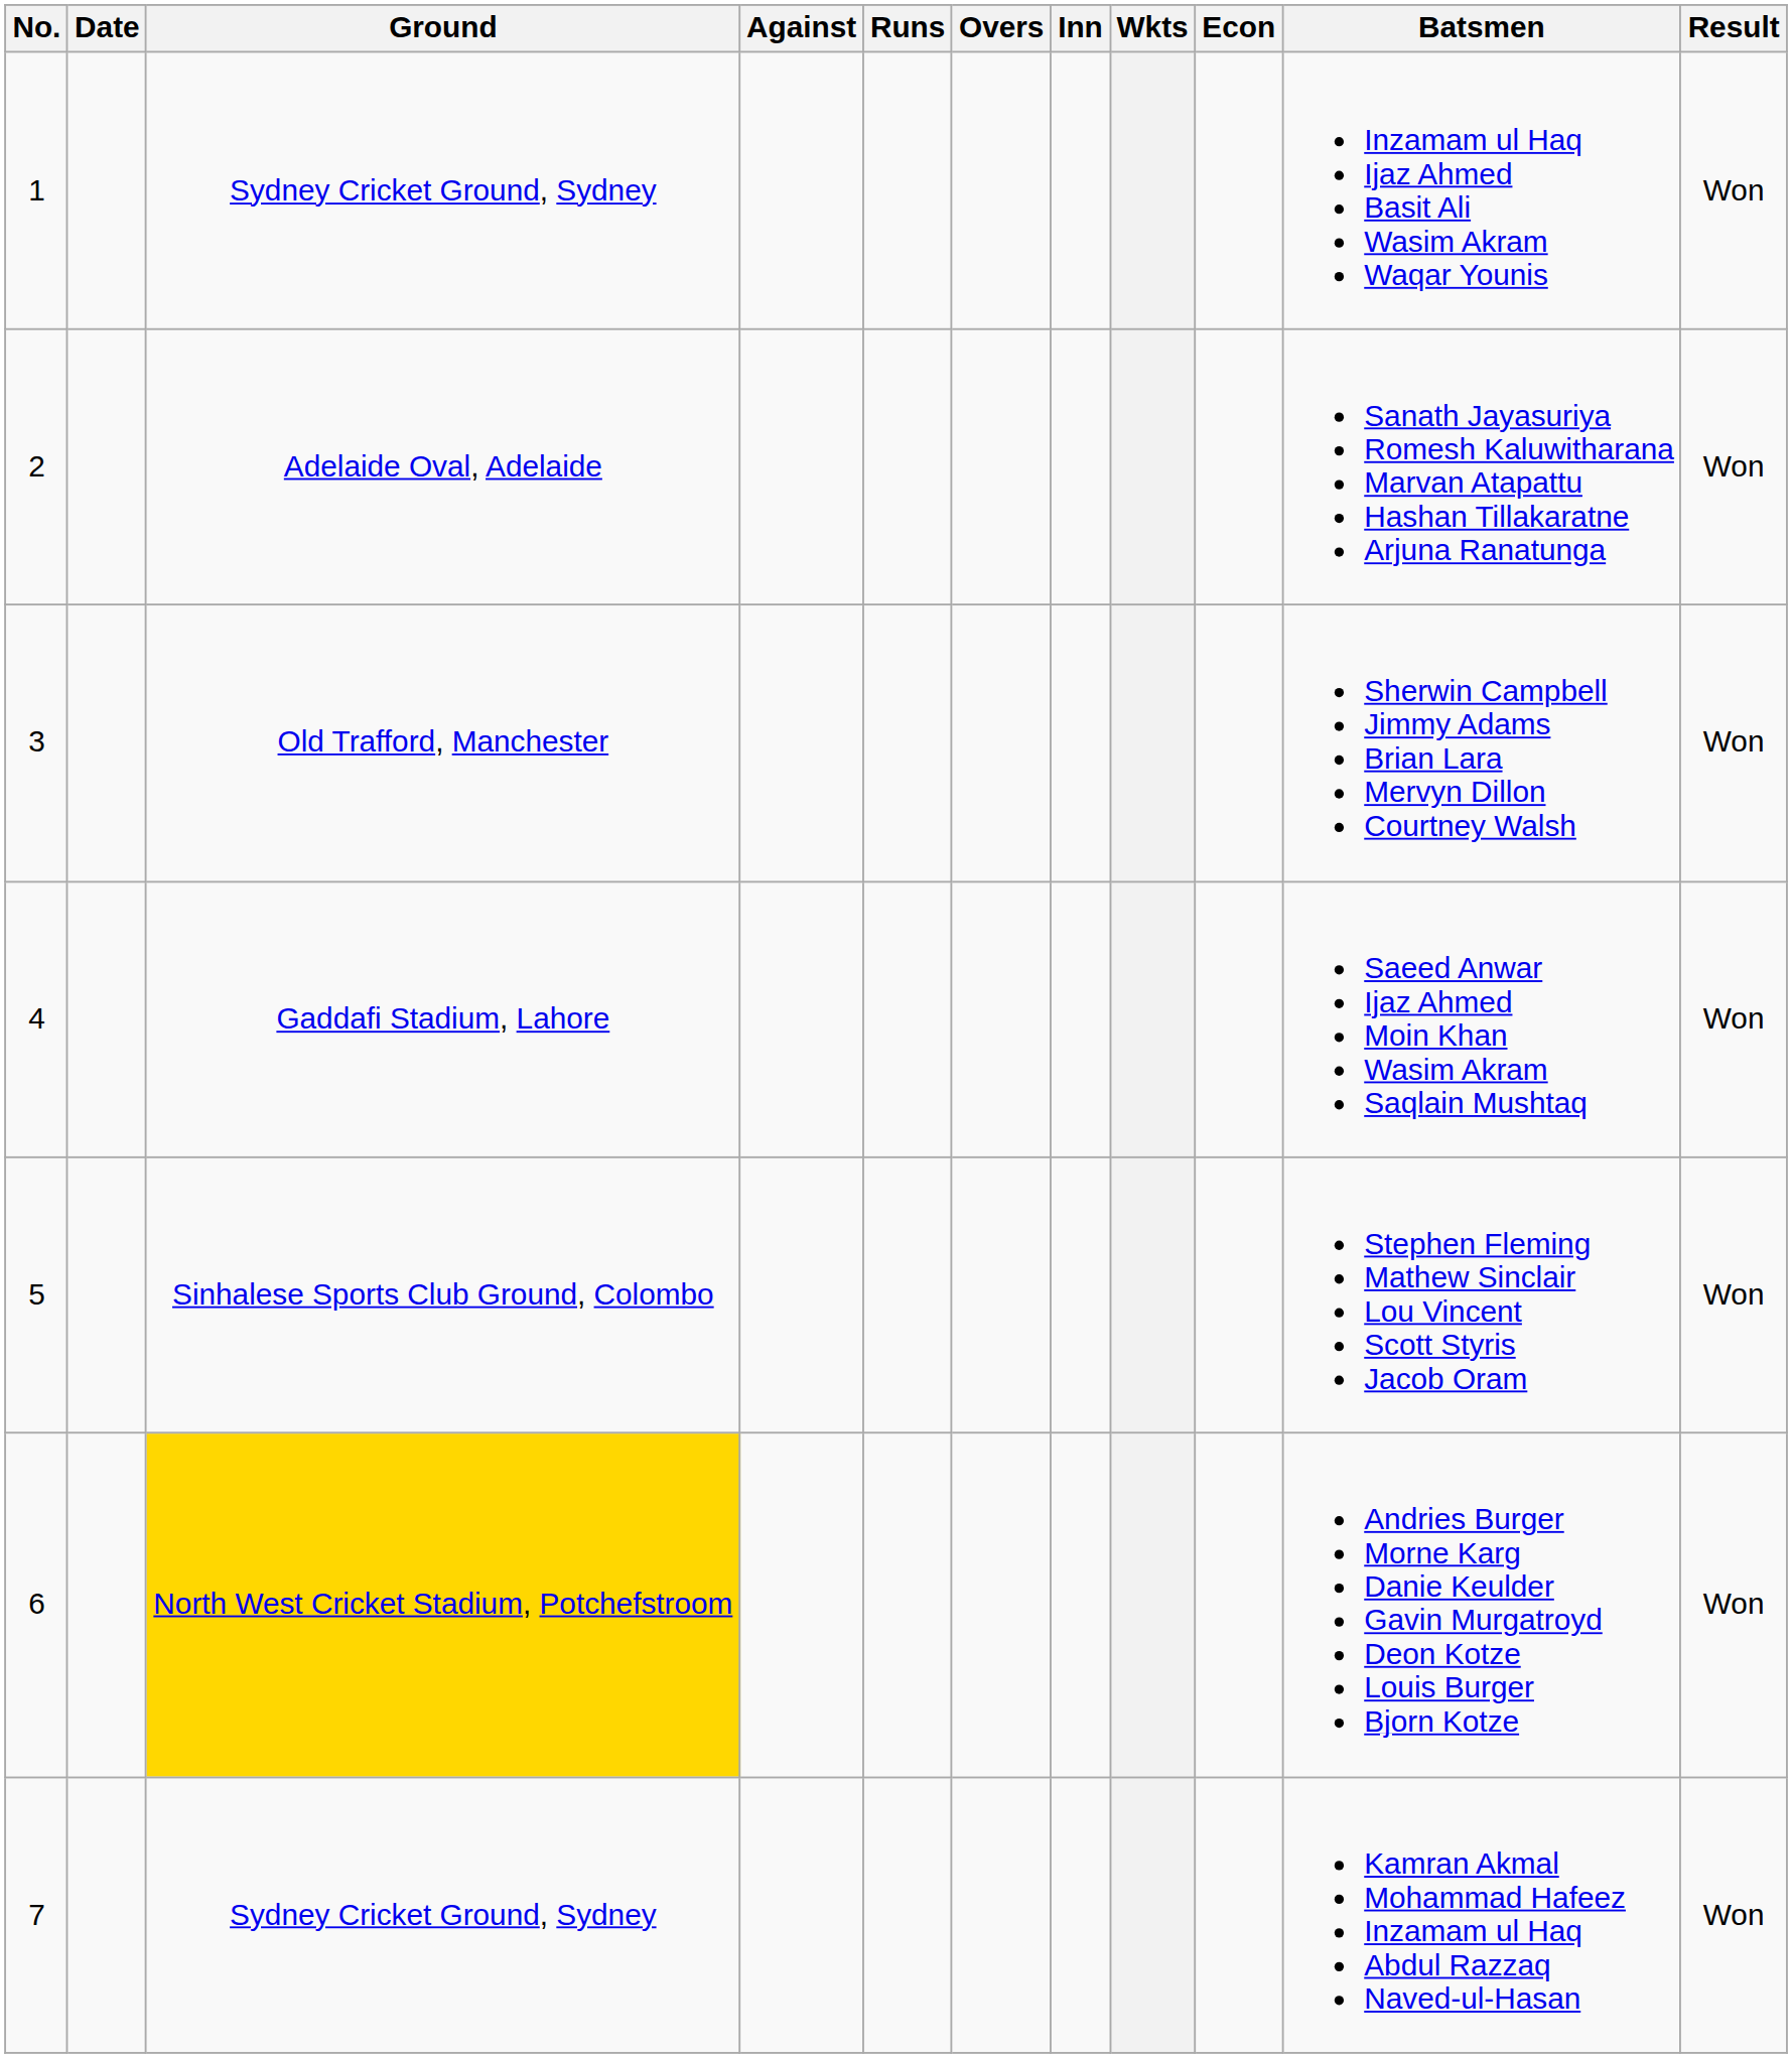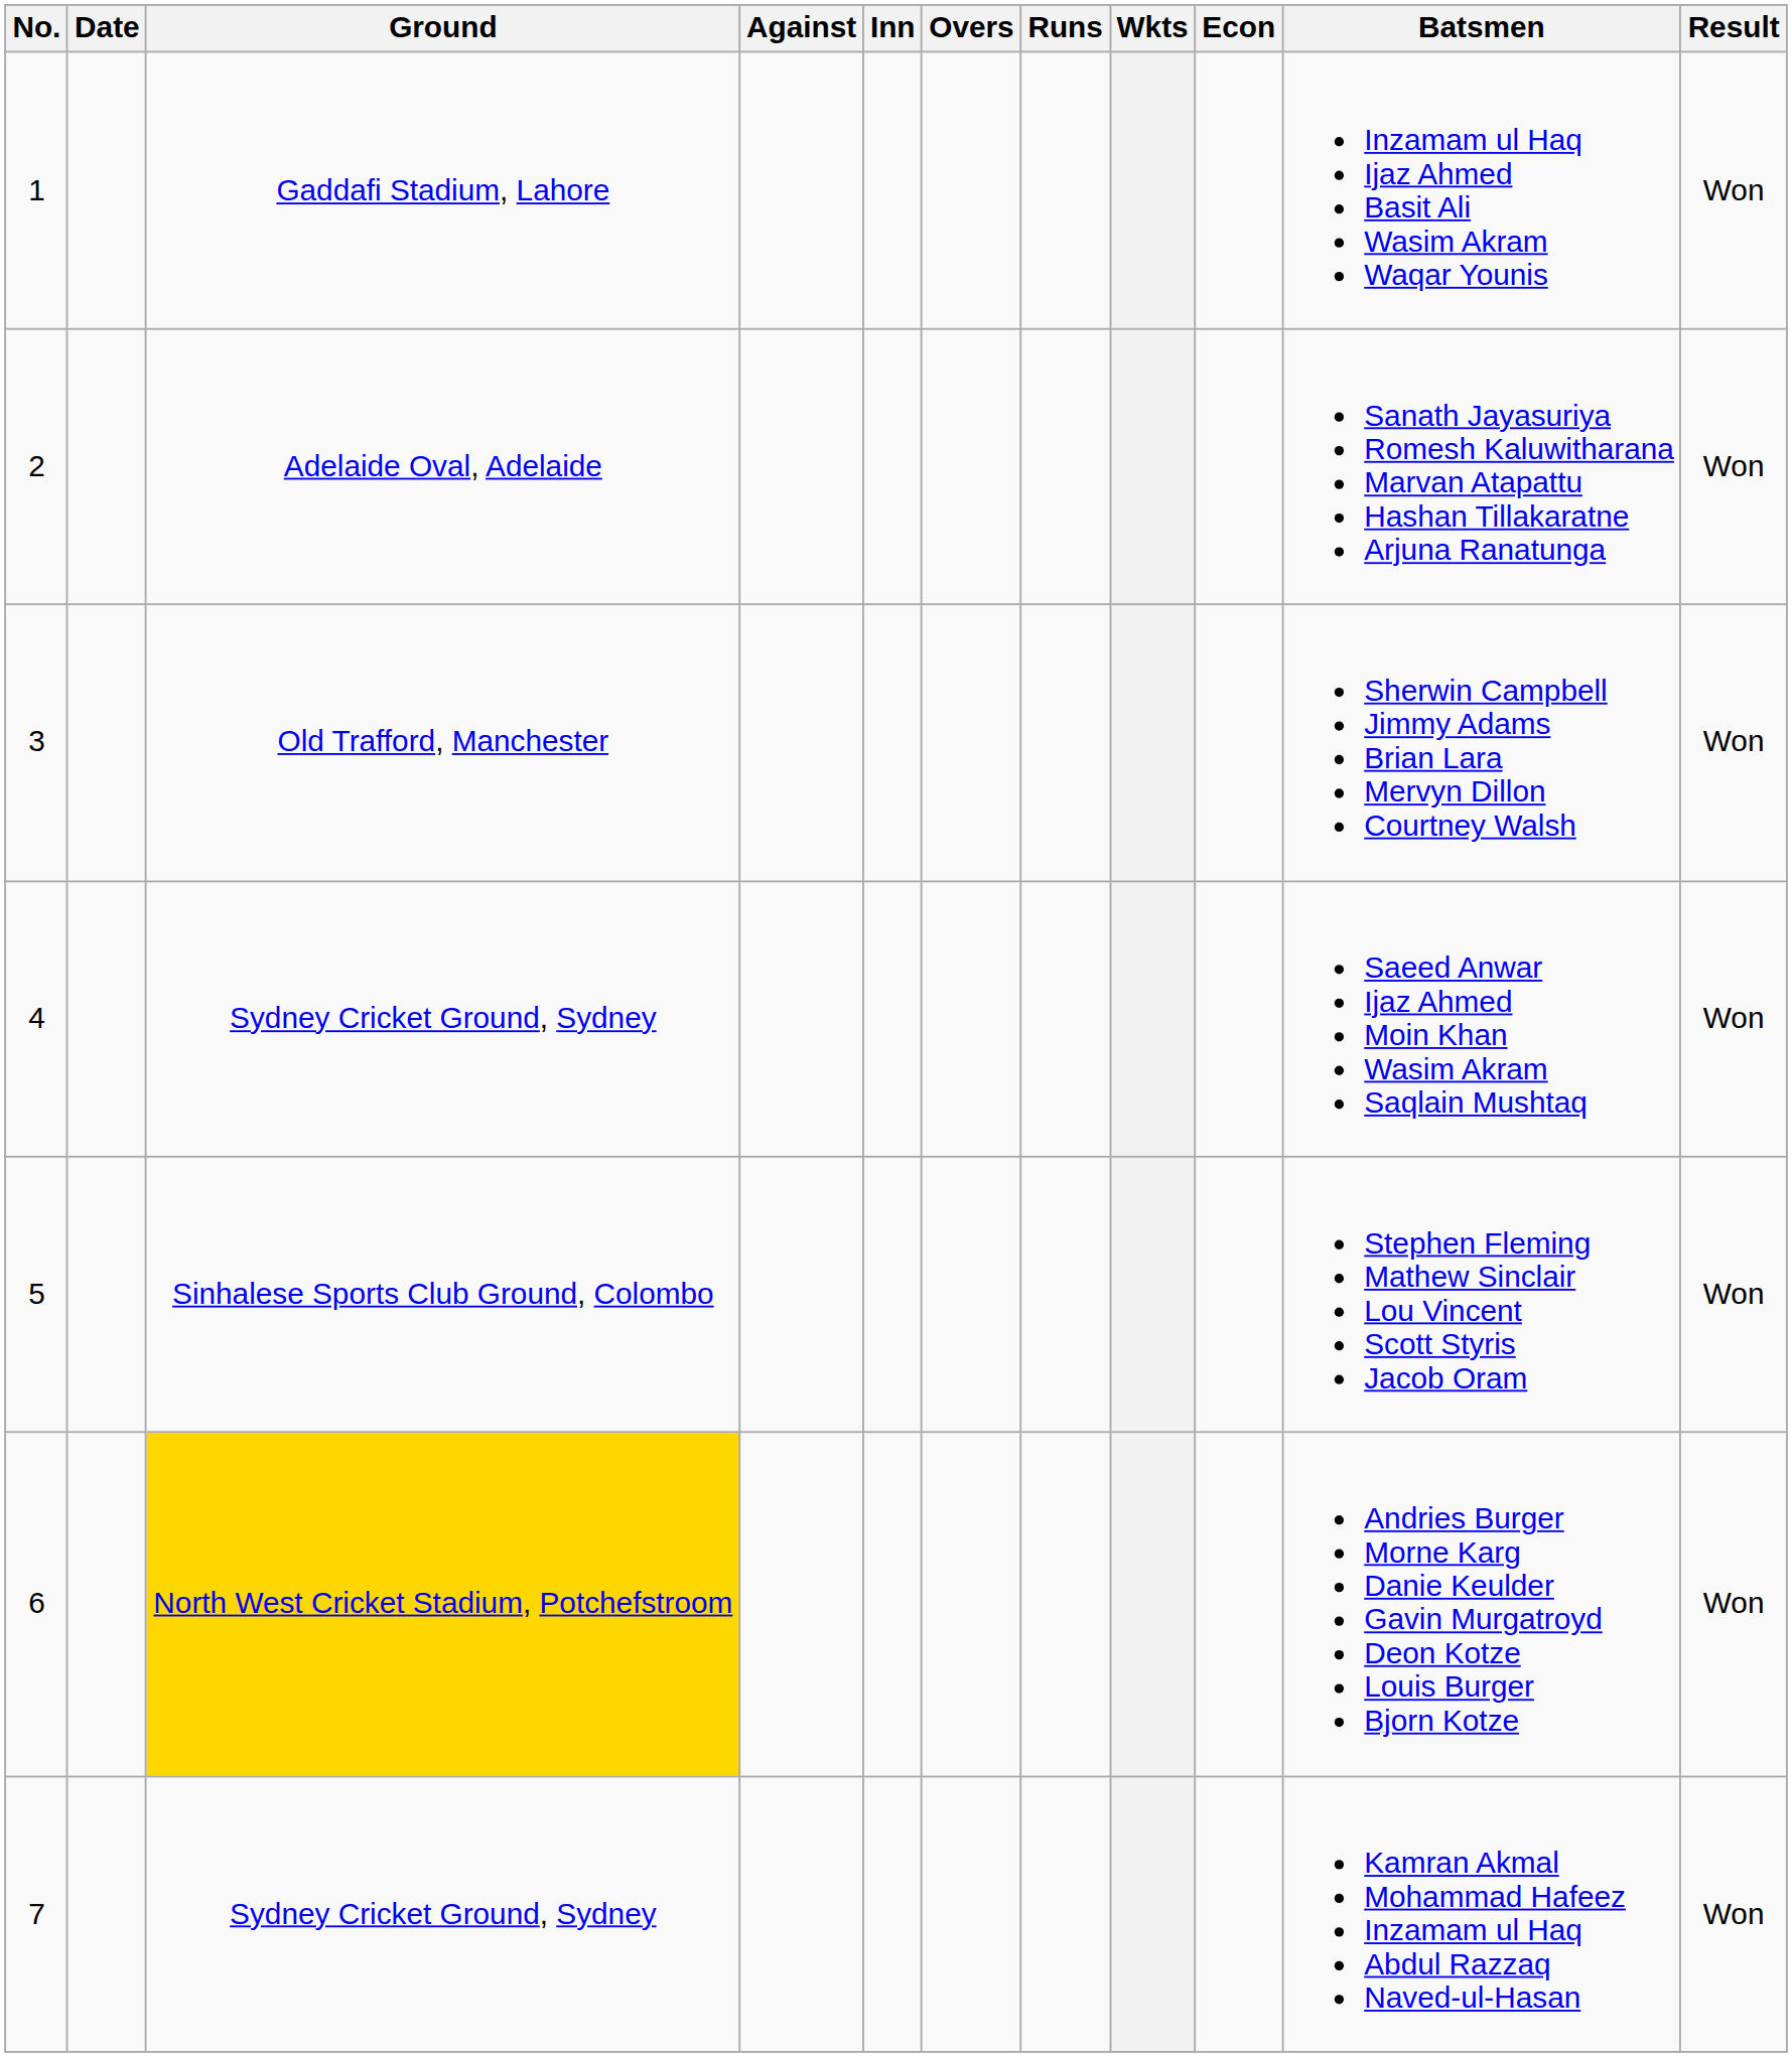columns swapped: Inn <-> Runs
1 | Ground: Sydney Cricket Ground, Sydney -> Gaddafi Stadium, Lahore
4 | Ground: Gaddafi Stadium, Lahore -> Sydney Cricket Ground, Sydney
